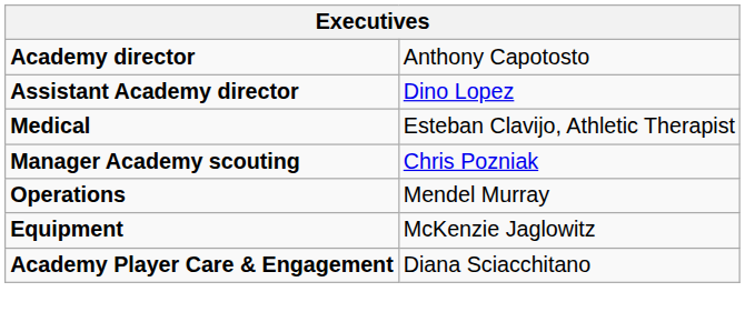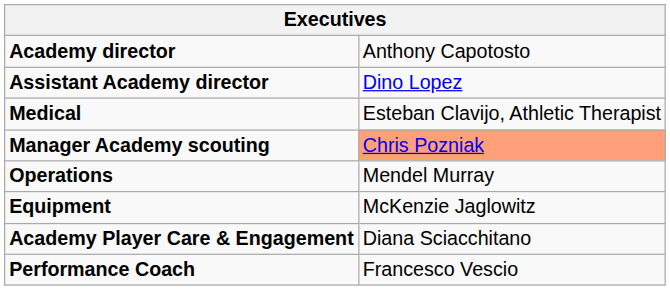Manager Academy scouting | column 2: no background -> lightsalmon background
+ row: Performance Coach | Francesco Vescio
